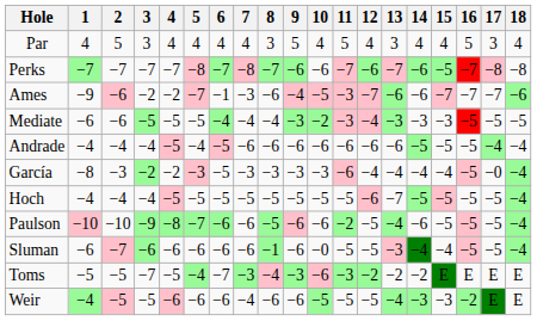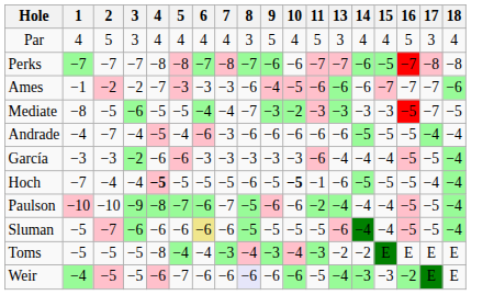- column: 12 | 4 | −6 | −7 | −4 | −6 | −4 | −6 | −5 | −5 | −2 | −5
Perks | 4: −7 -> −8
Ames | 1: −9 -> −1
Ames | 2: −6 -> −2
Ames | 4: −2 -> −7
Ames | 5: −7 -> −3
Ames | 6: −1 -> −3
Ames | 11: −3 -> −6
Mediate | 1: −6 -> −8
Mediate | 2: −6 -> −5
Mediate | 3: −5 -> −6
Mediate | 8: −4 -> −7
Mediate | 17: −5 -> −7
Andrade | 2: −4 -> −7
Andrade | 6: −5 -> −6
Andrade | 7: −6 -> −3
García | 1: −8 -> −3
García | 4: −2 -> −6
García | 5: −3 -> −6
García | 6: −5 -> −3
García | 17: −0 -> −5
Hoch | 1: −4 -> −7
Hoch | 4: normal -> bold
Hoch | 8: −5 -> −6
Hoch | 10: normal -> bold
Hoch | 11: −5 -> −1
Hoch | 13: −7 -> −6
Hoch | 15: pink background -> no background
Hoch | 17: −5 -> −4
Paulson | 7: −6 -> −7
Paulson | 14: −6 -> −4
Paulson | 15: −5 -> −4
Sluman | 1: −6 -> −5
Sluman | 6: no background -> khaki background
Sluman | 8: −1 -> −5
Sluman | 9: −6 -> −5
Sluman | 10: −0 -> −5
Sluman | 13: −3 -> −6
Toms | 3: −7 -> −5
Toms | 4: −5 -> −8
Toms | 6: −7 -> −4
Toms | 10: −6 -> −4
Weir | 5: −6 -> −7
Weir | 7: −4 -> −6
Weir | 8: no background -> lavender background
Weir | 10: −5 -> −6
